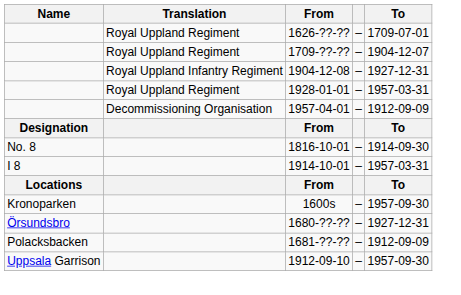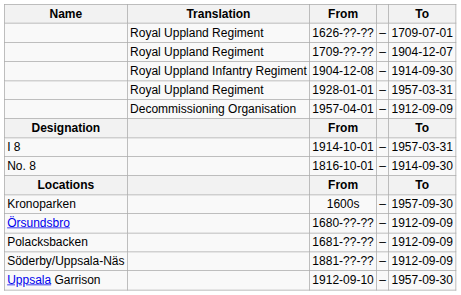1904-12-08 | To: 1927-12-31 -> 1914-09-30
rows swapped: 1816-10-01 <-> 1914-10-01
1680-??-?? | To: 1927-12-31 -> 1912-09-09
+ row: Söderby/Uppsala-Näs | 1881-??-?? | – | 1912-09-09
